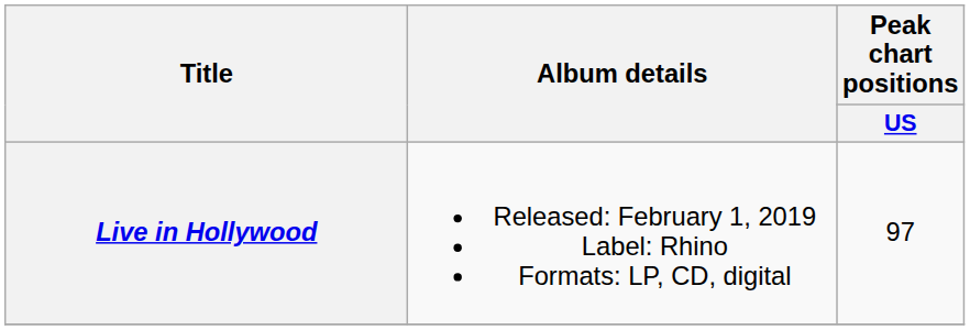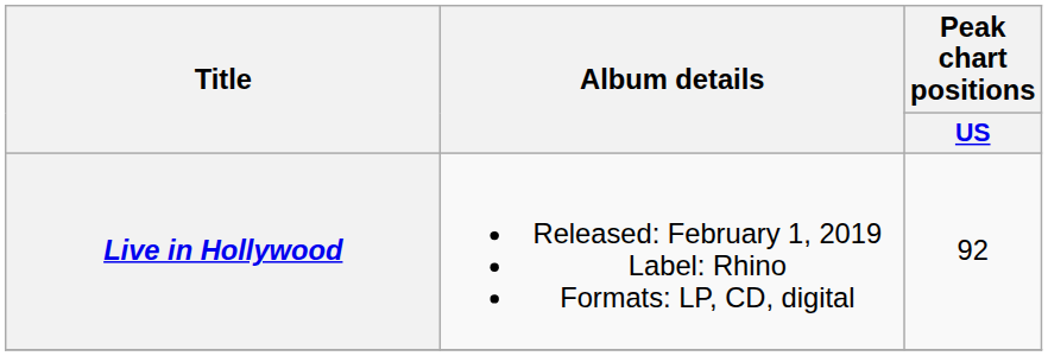Live in Hollywood | Peak chart positions / US: 97 -> 92
